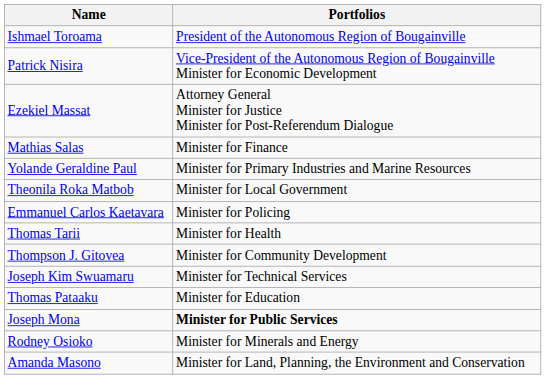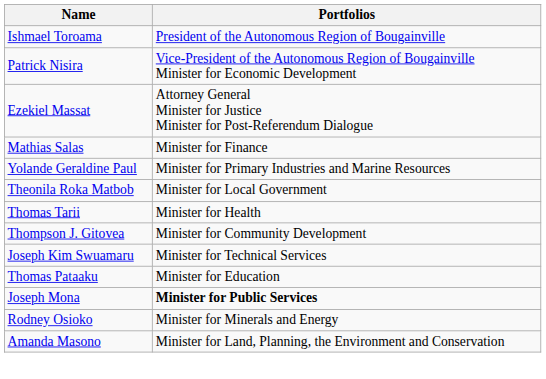- row: Emmanuel Carlos Kaetavara | Minister for Policing
